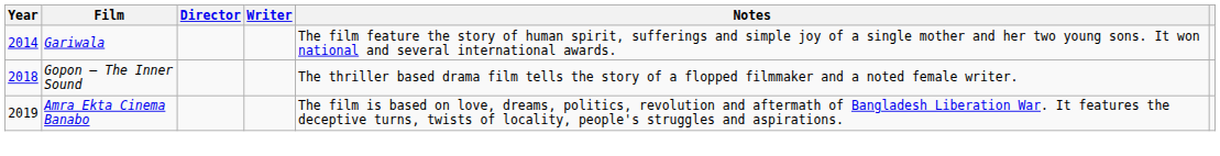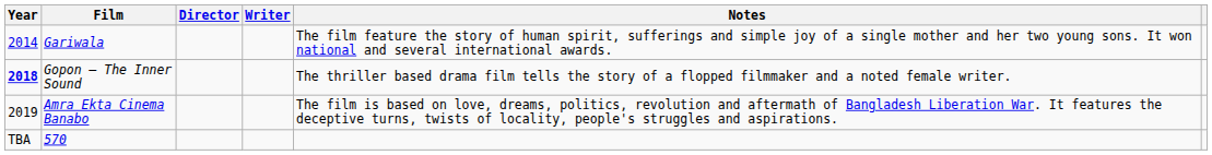Gopon – The Inner Sound | Year: normal -> bold
+ row: TBA | 570
